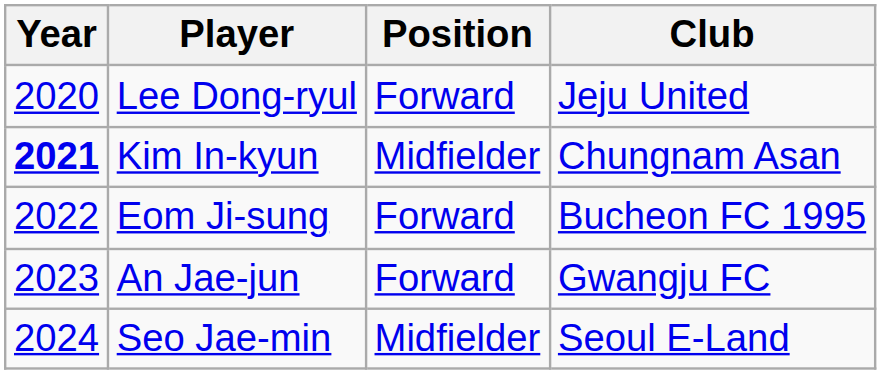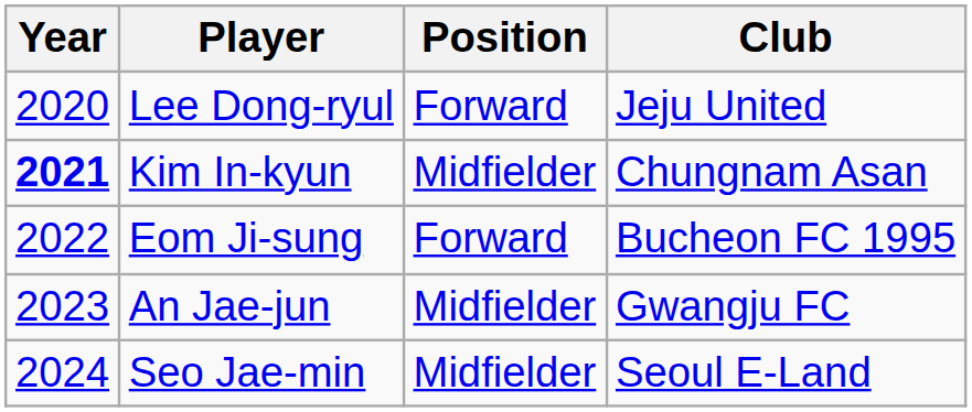An Jae-jun | Position: Forward -> Midfielder
